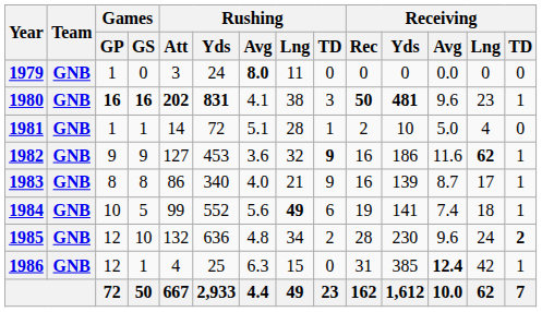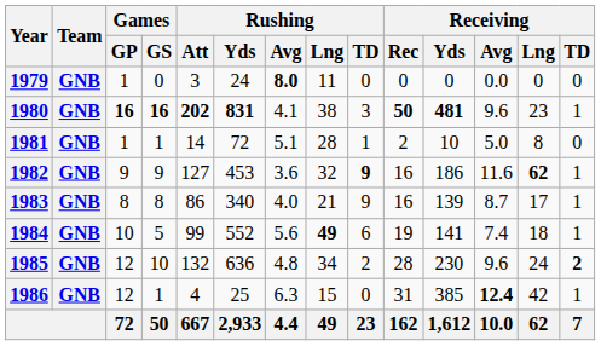1981 | Receiving / Lng: 4 -> 8
